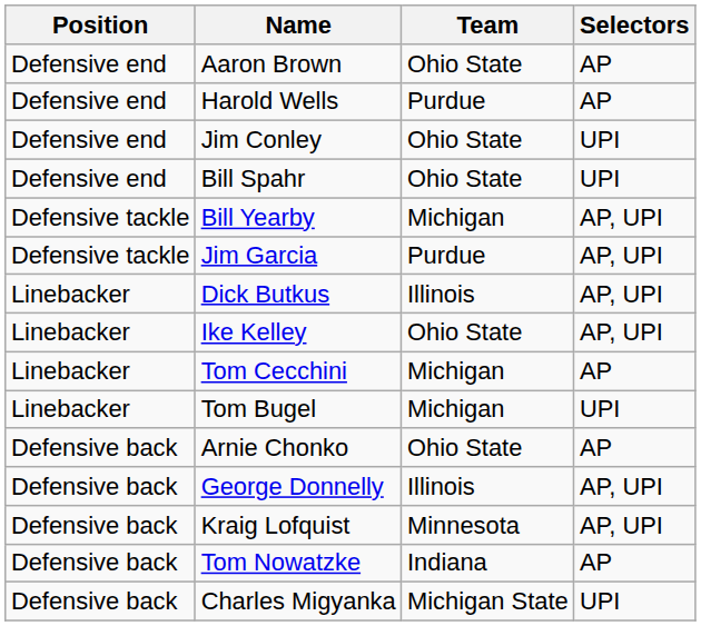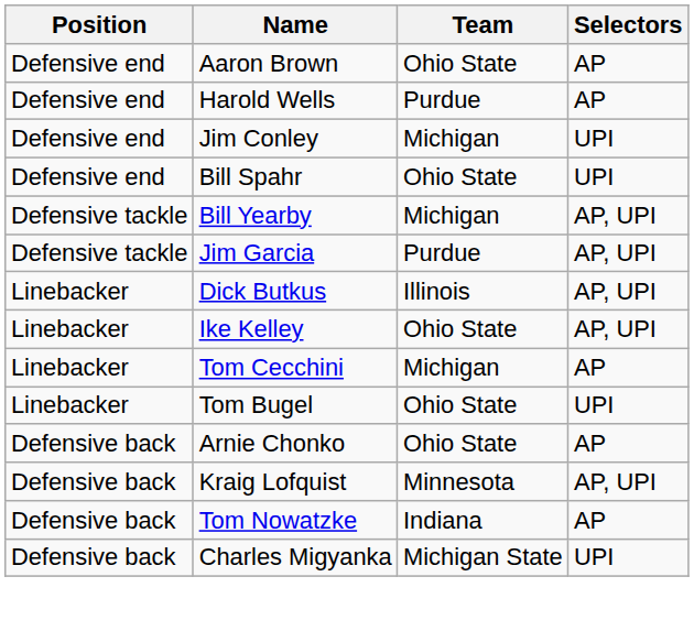Jim Conley | Team: Ohio State -> Michigan
Tom Bugel | Team: Michigan -> Ohio State
- row: Defensive back | George Donnelly | Illinois | AP, UPI
